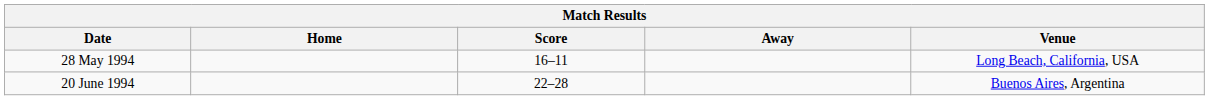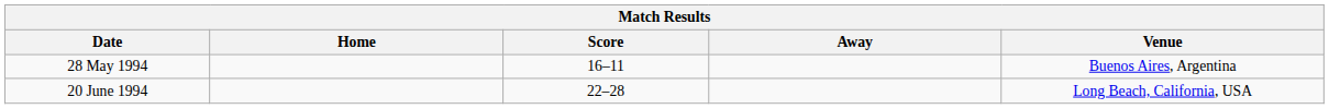28 May 1994 | Venue: Long Beach, California, USA -> Buenos Aires, Argentina
20 June 1994 | Venue: Buenos Aires, Argentina -> Long Beach, California, USA
